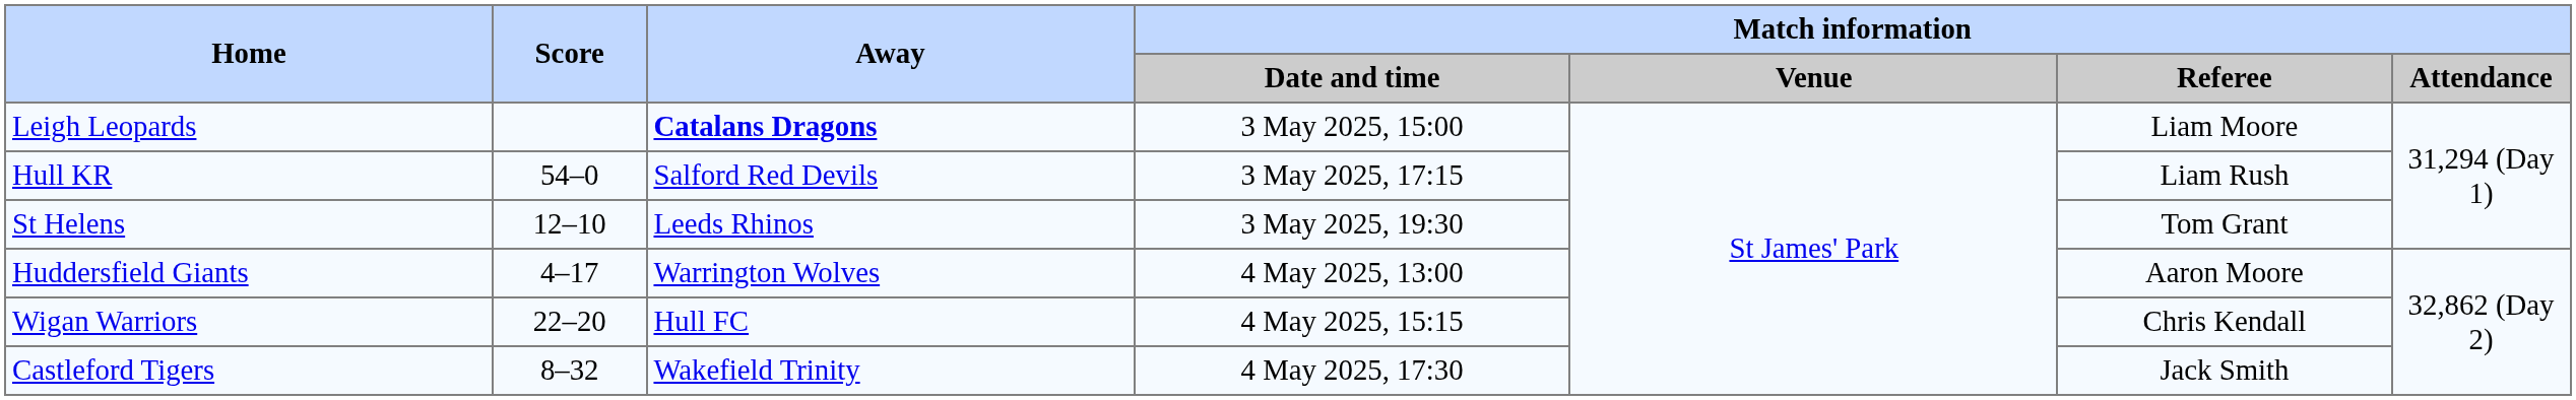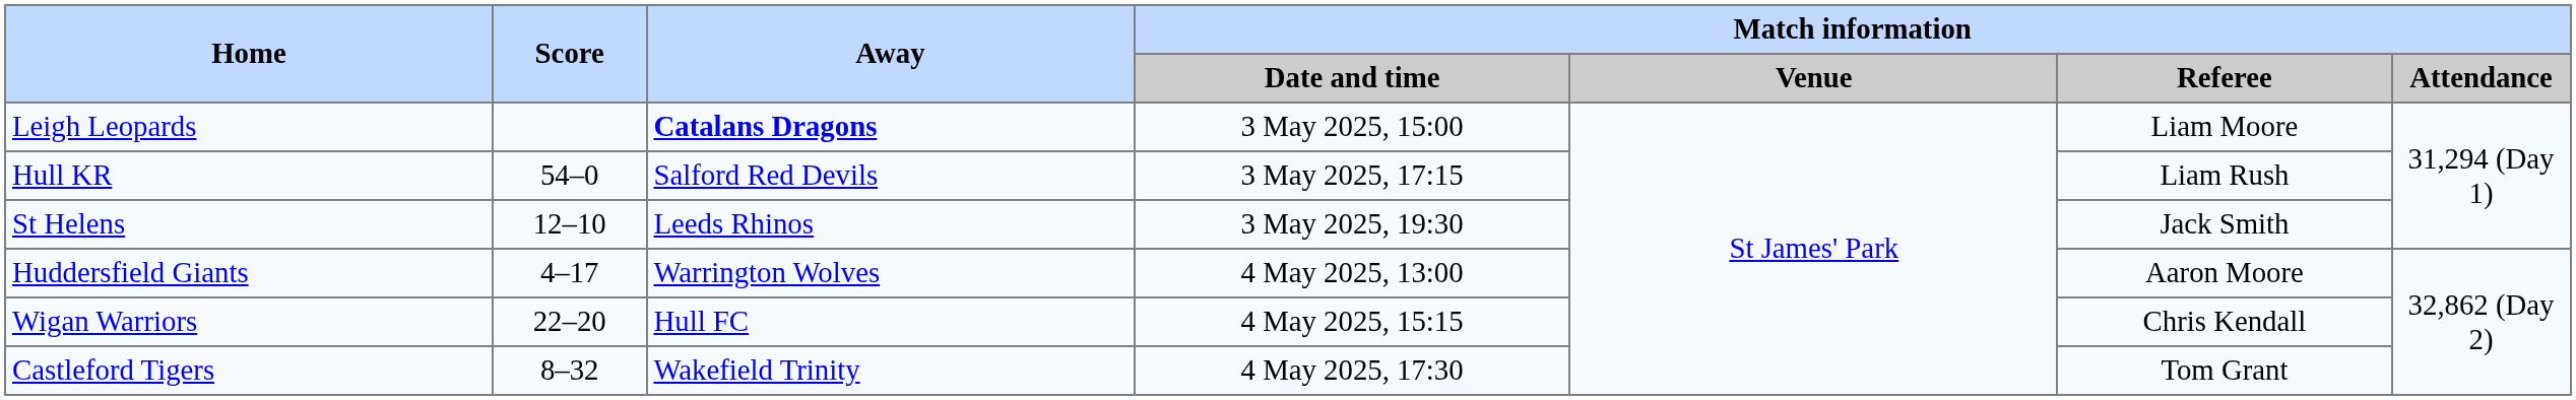St Helens | Match information / Referee: Tom Grant -> Jack Smith
Castleford Tigers | Match information / Referee: Jack Smith -> Tom Grant
